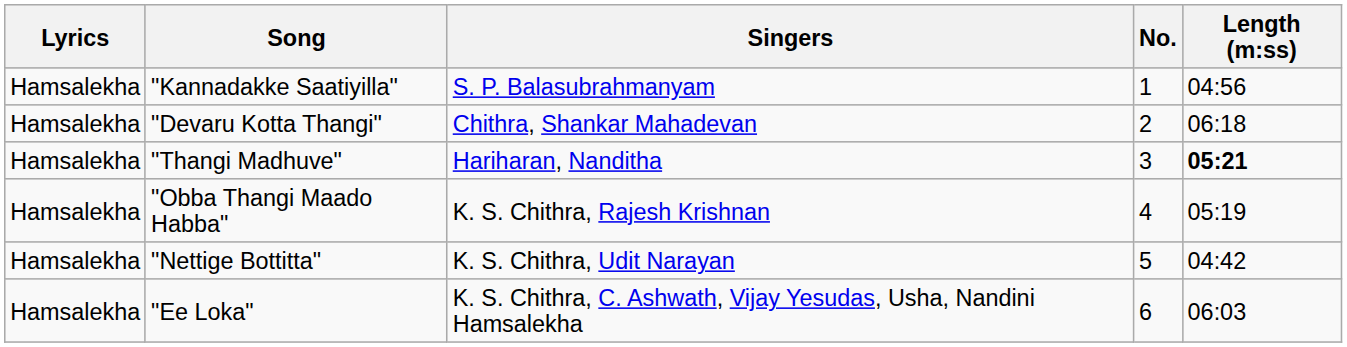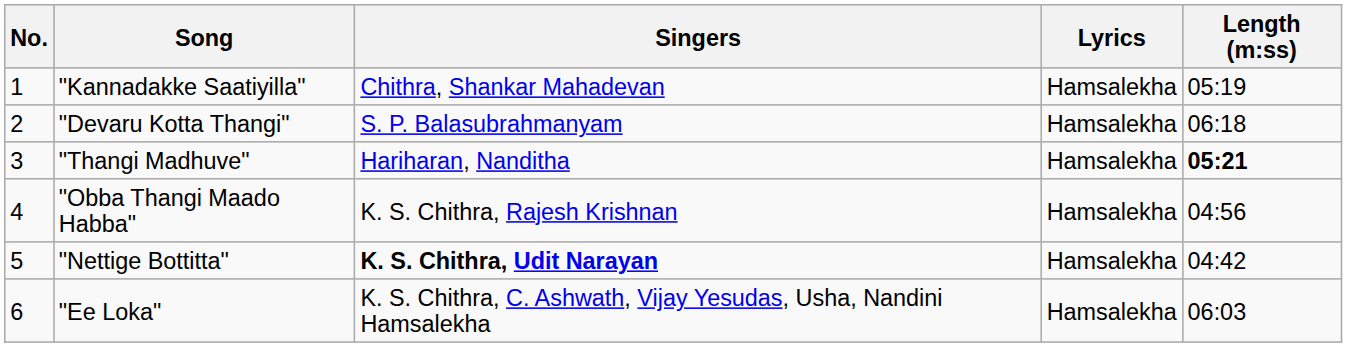columns swapped: No. <-> Lyrics
"Kannadakke Saatiyilla" | Singers: S. P. Balasubrahmanyam -> Chithra, Shankar Mahadevan
"Kannadakke Saatiyilla" | Length (m:ss): 04:56 -> 05:19
"Devaru Kotta Thangi" | Singers: Chithra, Shankar Mahadevan -> S. P. Balasubrahmanyam
"Obba Thangi Maado Habba" | Length (m:ss): 05:19 -> 04:56
"Nettige Bottitta" | Singers: normal -> bold
